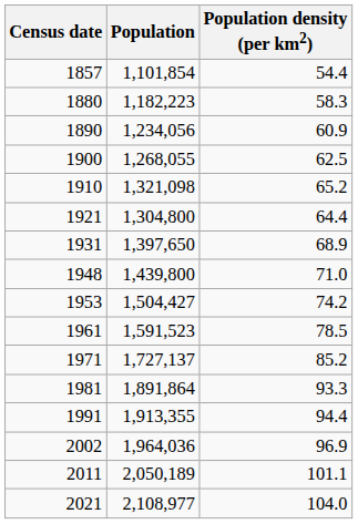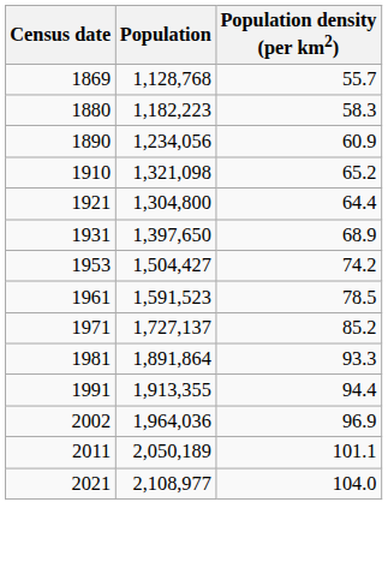- row: 1857 | 1,101,854 | 54.4
+ row: 1869 | 1,128,768 | 55.7
- row: 1900 | 1,268,055 | 62.5
- row: 1948 | 1,439,800 | 71.0
